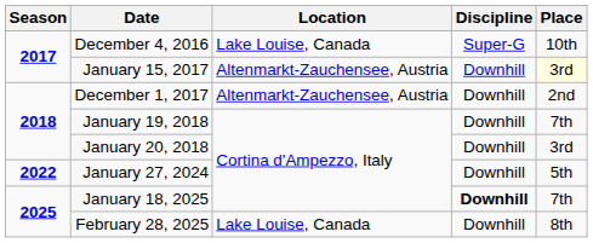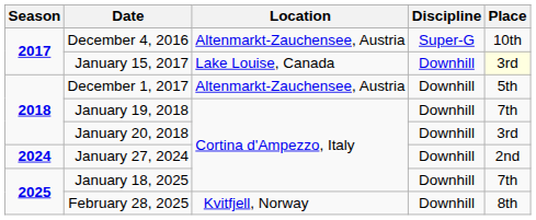December 4, 2016 | Location: Lake Louise, Canada -> Altenmarkt-Zauchensee, Austria
January 15, 2017 | Location: Altenmarkt-Zauchensee, Austria -> Lake Louise, Canada
December 1, 2017 | Place: 2nd -> 5th
January 27, 2024 | Season: 2022 -> 2024
January 27, 2024 | Place: 5th -> 2nd
January 18, 2025 | Discipline: bold -> normal
February 28, 2025 | Location: Lake Louise, Canada -> Kvitfjell, Norway
